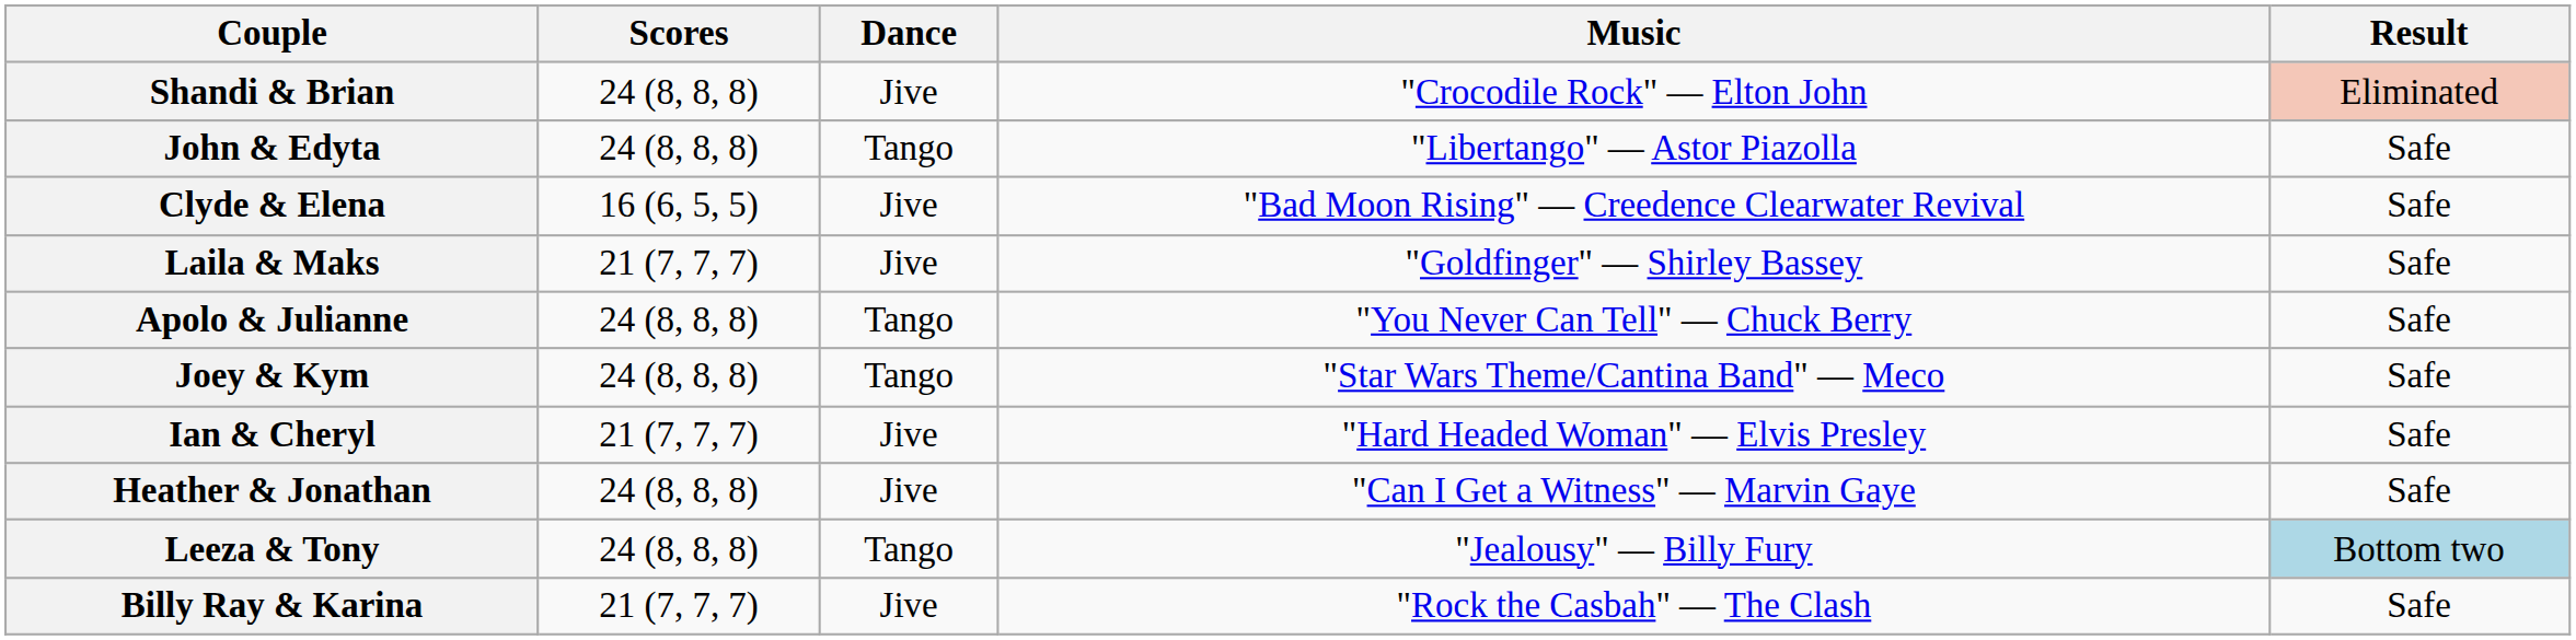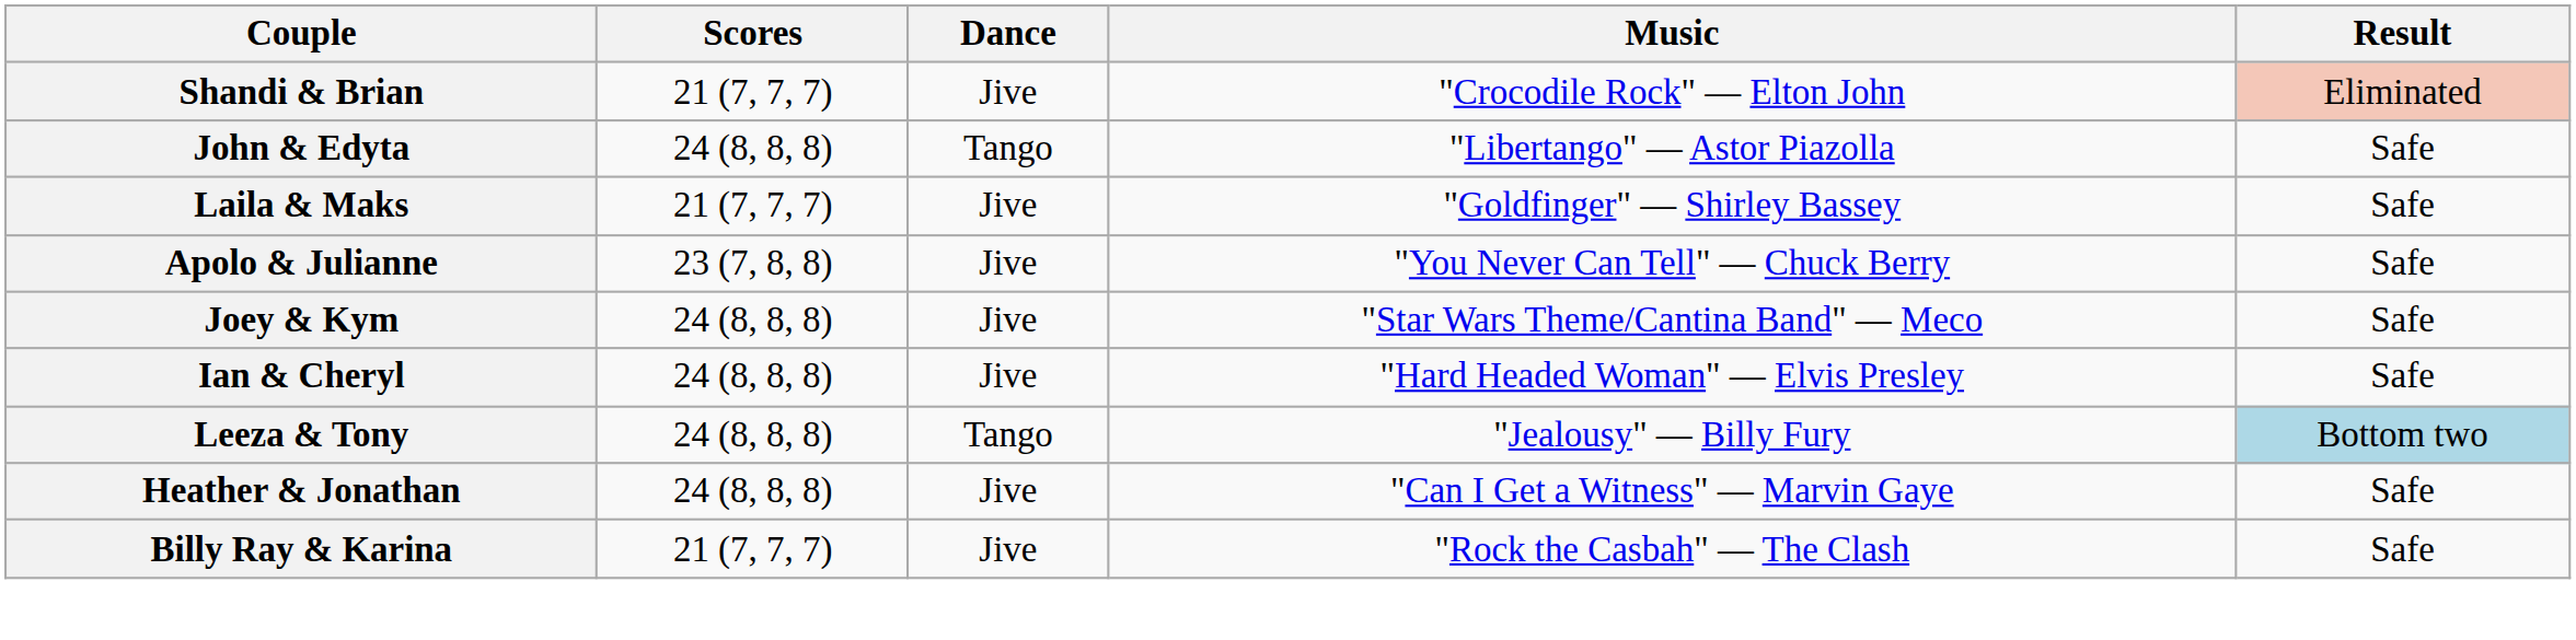Shandi & Brian | Scores: 24 (8, 8, 8) -> 21 (7, 7, 7)
- row: Clyde & Elena | 16 (6, 5, 5) | Jive | "Bad Moon Rising" — Creedence Clearwater Revival | Safe
Apolo & Julianne | Scores: 24 (8, 8, 8) -> 23 (7, 8, 8)
Apolo & Julianne | Dance: Tango -> Jive
Joey & Kym | Dance: Tango -> Jive
Ian & Cheryl | Scores: 21 (7, 7, 7) -> 24 (8, 8, 8)
rows swapped: Leeza & Tony <-> Heather & Jonathan
